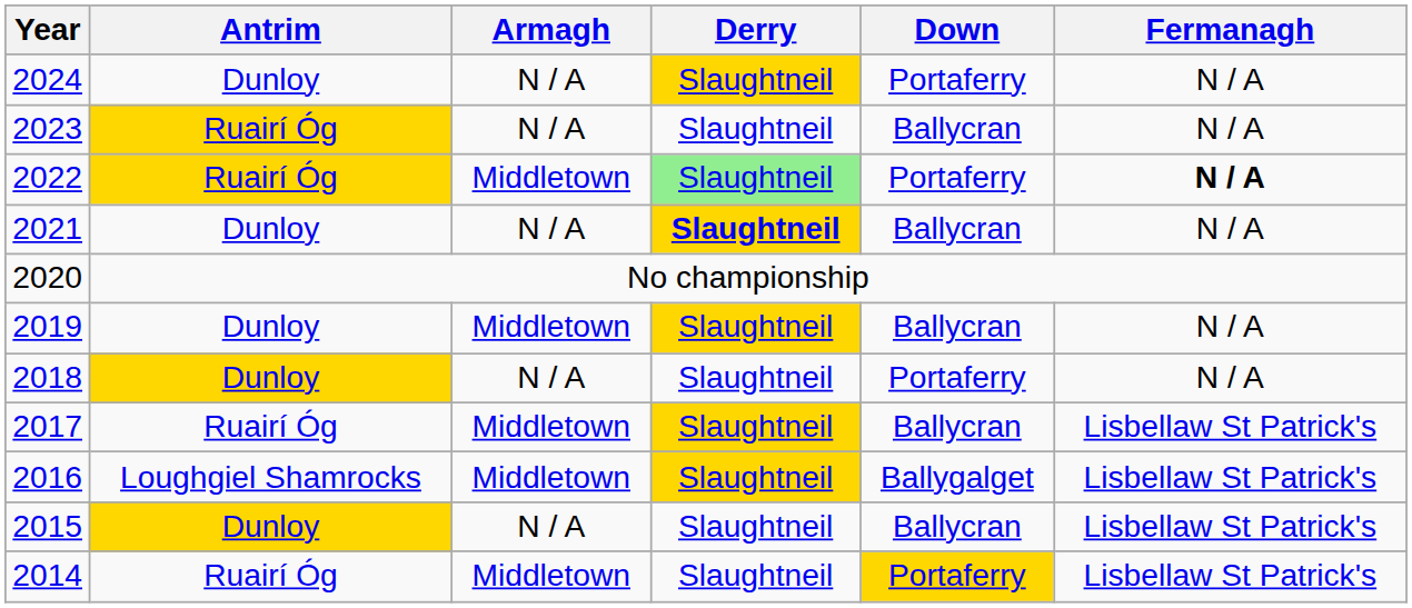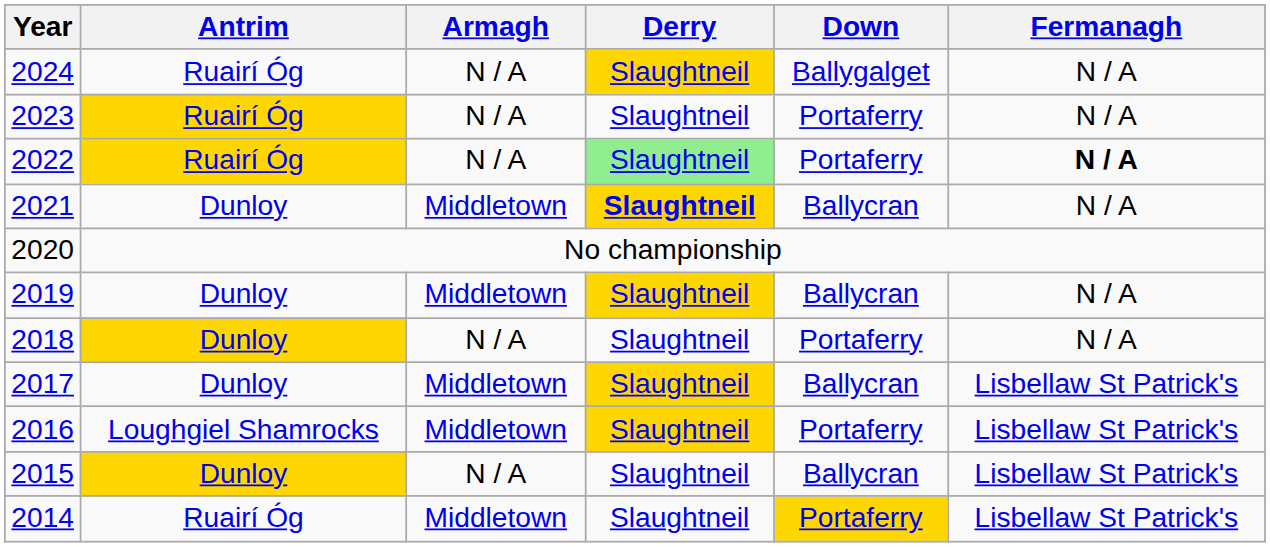2024 | Antrim: Dunloy -> Ruairí Óg
2024 | Down: Portaferry -> Ballygalget
2023 | Down: Ballycran -> Portaferry
2022 | Armagh: Middletown -> N / A
2021 | Armagh: N / A -> Middletown
2017 | Antrim: Ruairí Óg -> Dunloy
2016 | Down: Ballygalget -> Portaferry
